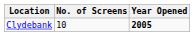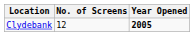Clydebank | No. of Screens: 10 -> 12
